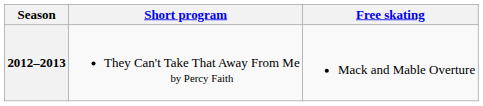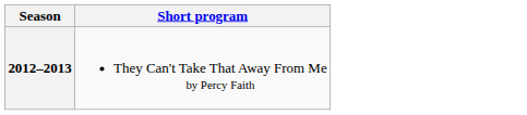- column: Free skating | Mack and Mable Overture
